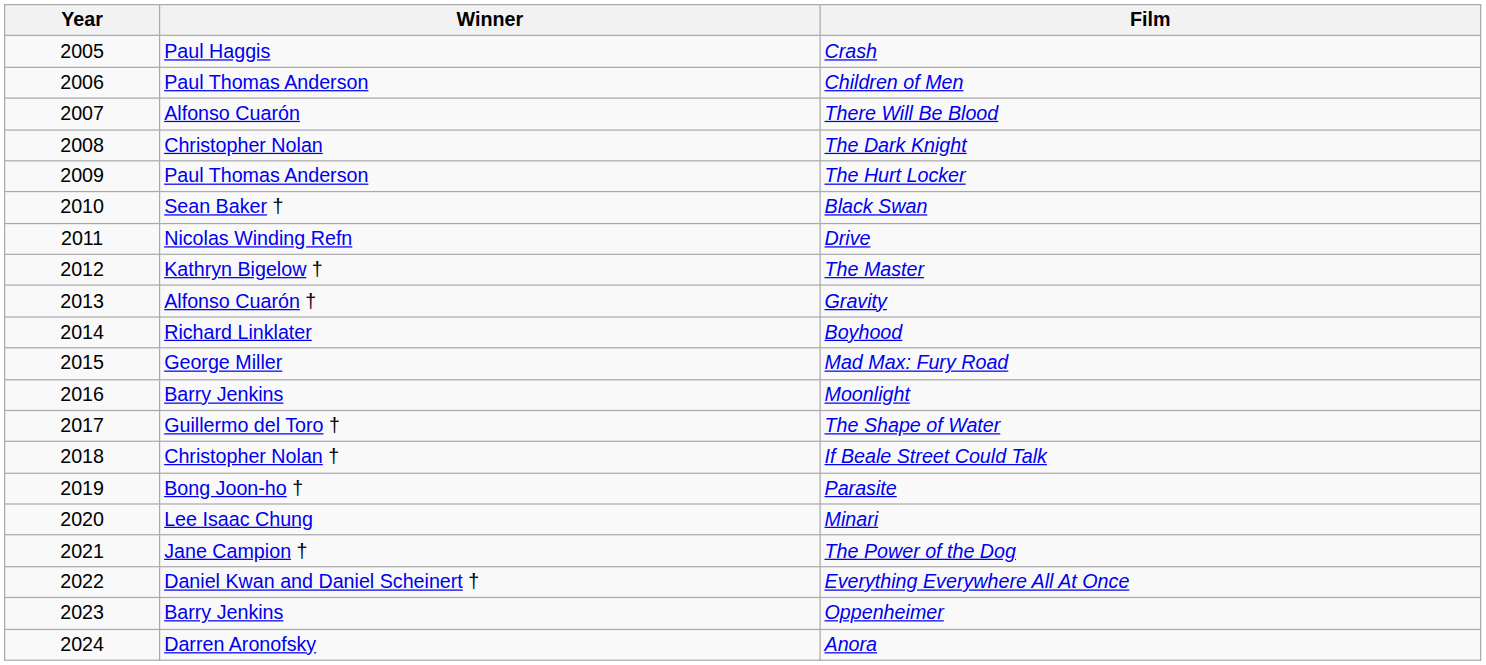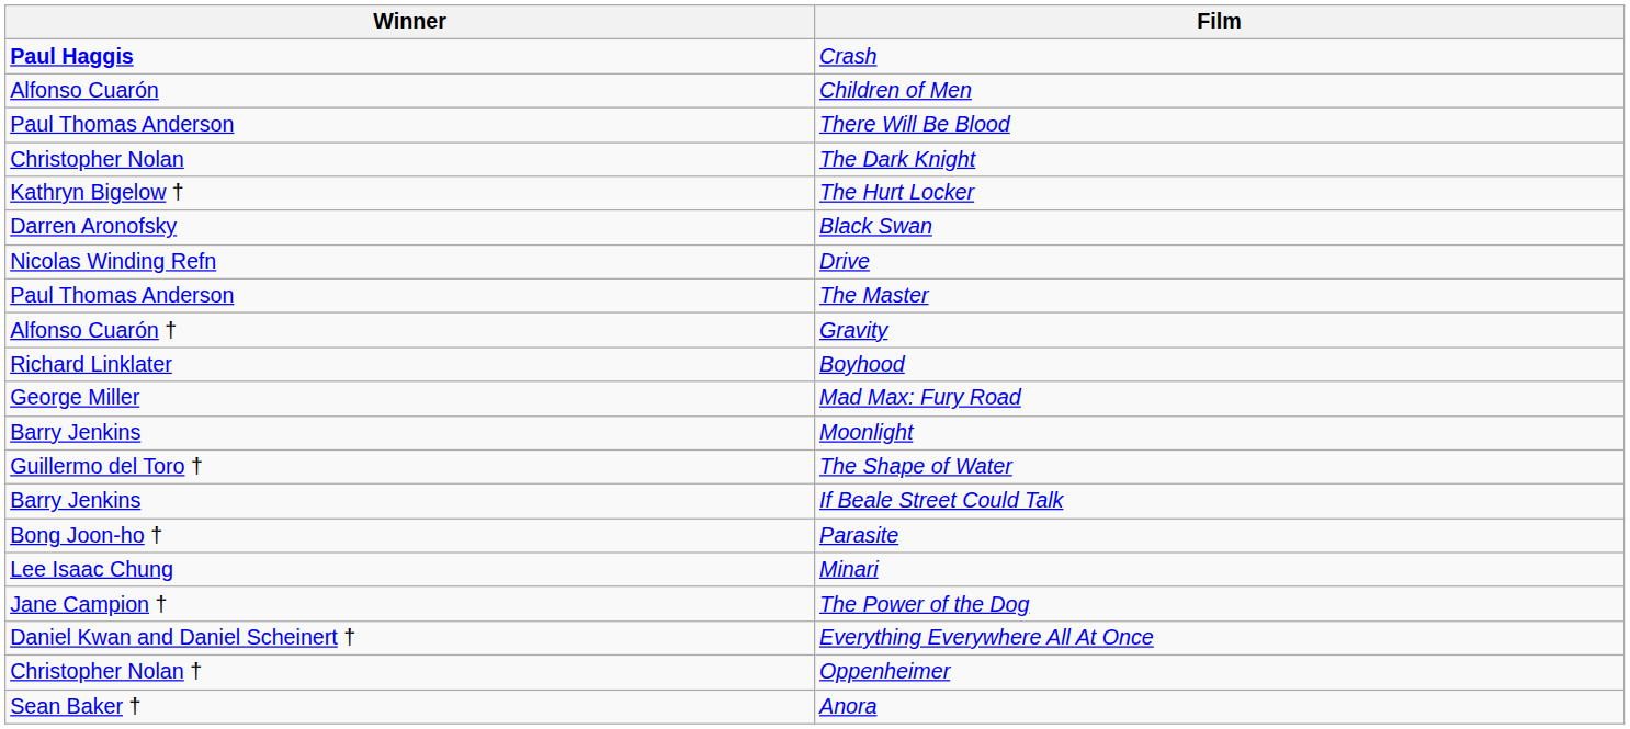- column: Year | 2005 | 2006 | 2007 | 2008 | 2009 | 2010 | 2011 | 2012 | 2013 | 2014 | 2015 | 2016 | 2017 | 2018 | 2019 | 2020 | 2021 | 2022 | 2023 | 2024
Crash | Winner: normal -> bold
Children of Men | Winner: Paul Thomas Anderson -> Alfonso Cuarón
There Will Be Blood | Winner: Alfonso Cuarón -> Paul Thomas Anderson
The Hurt Locker | Winner: Paul Thomas Anderson -> Kathryn Bigelow †
Black Swan | Winner: Sean Baker † -> Darren Aronofsky
The Master | Winner: Kathryn Bigelow † -> Paul Thomas Anderson
If Beale Street Could Talk | Winner: Christopher Nolan † -> Barry Jenkins
Oppenheimer | Winner: Barry Jenkins -> Christopher Nolan †
Anora | Winner: Darren Aronofsky -> Sean Baker †
